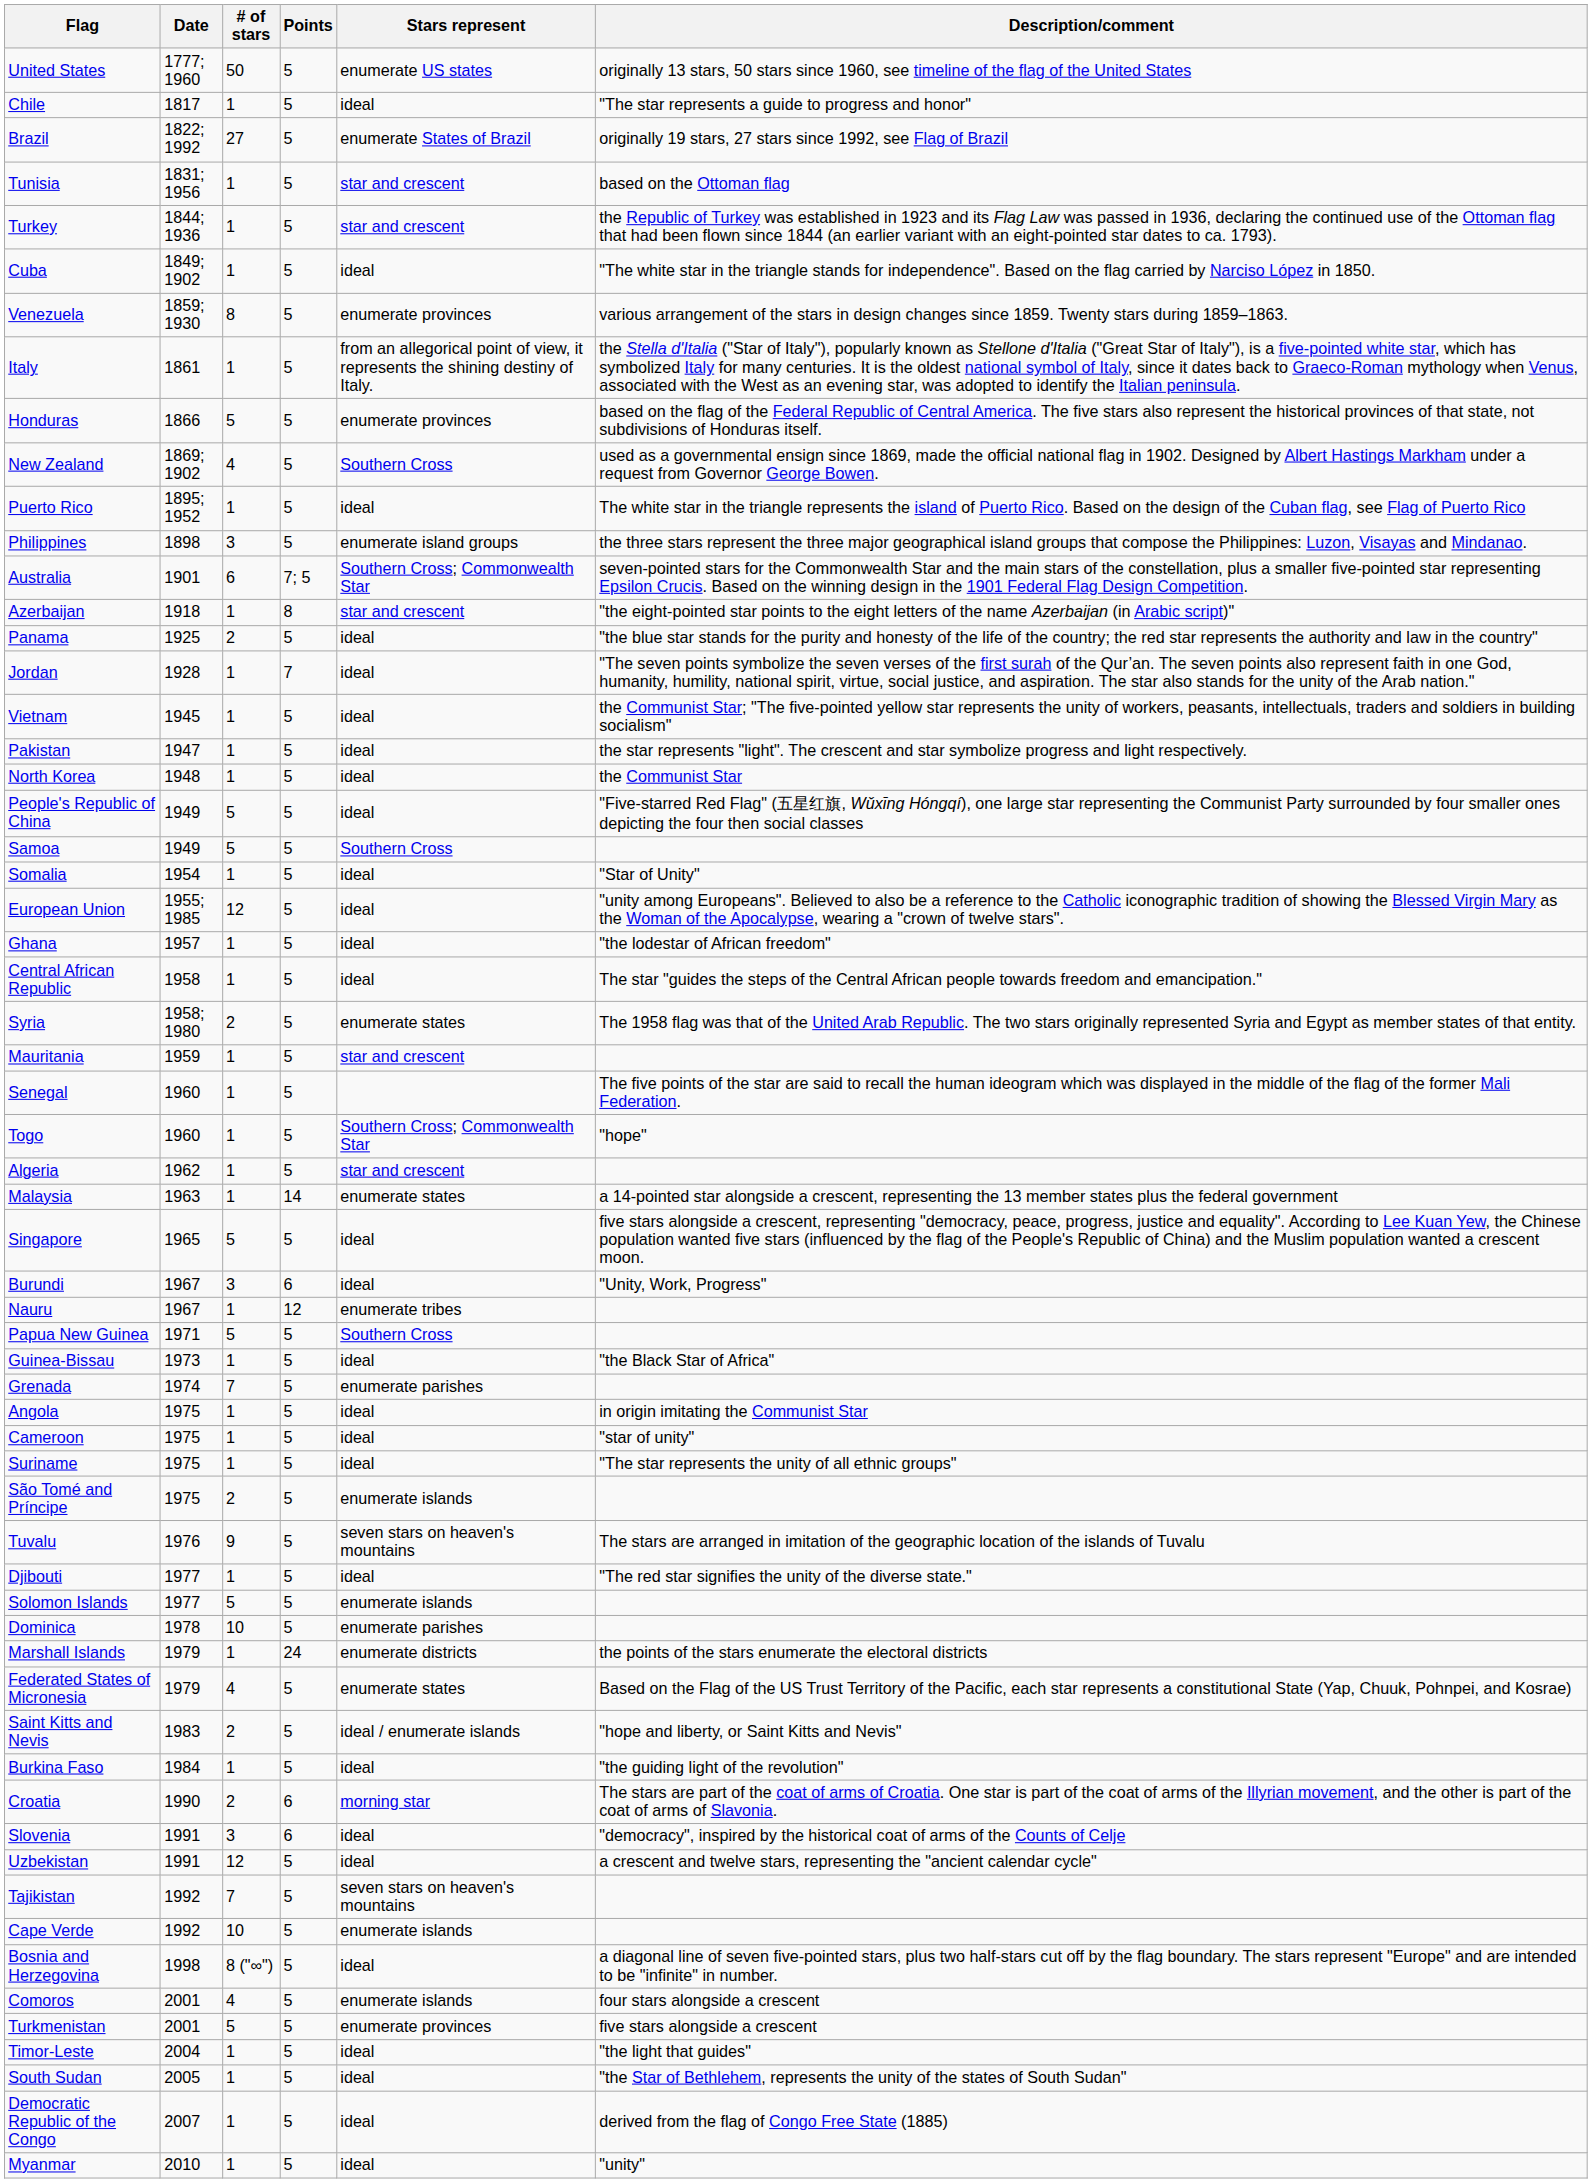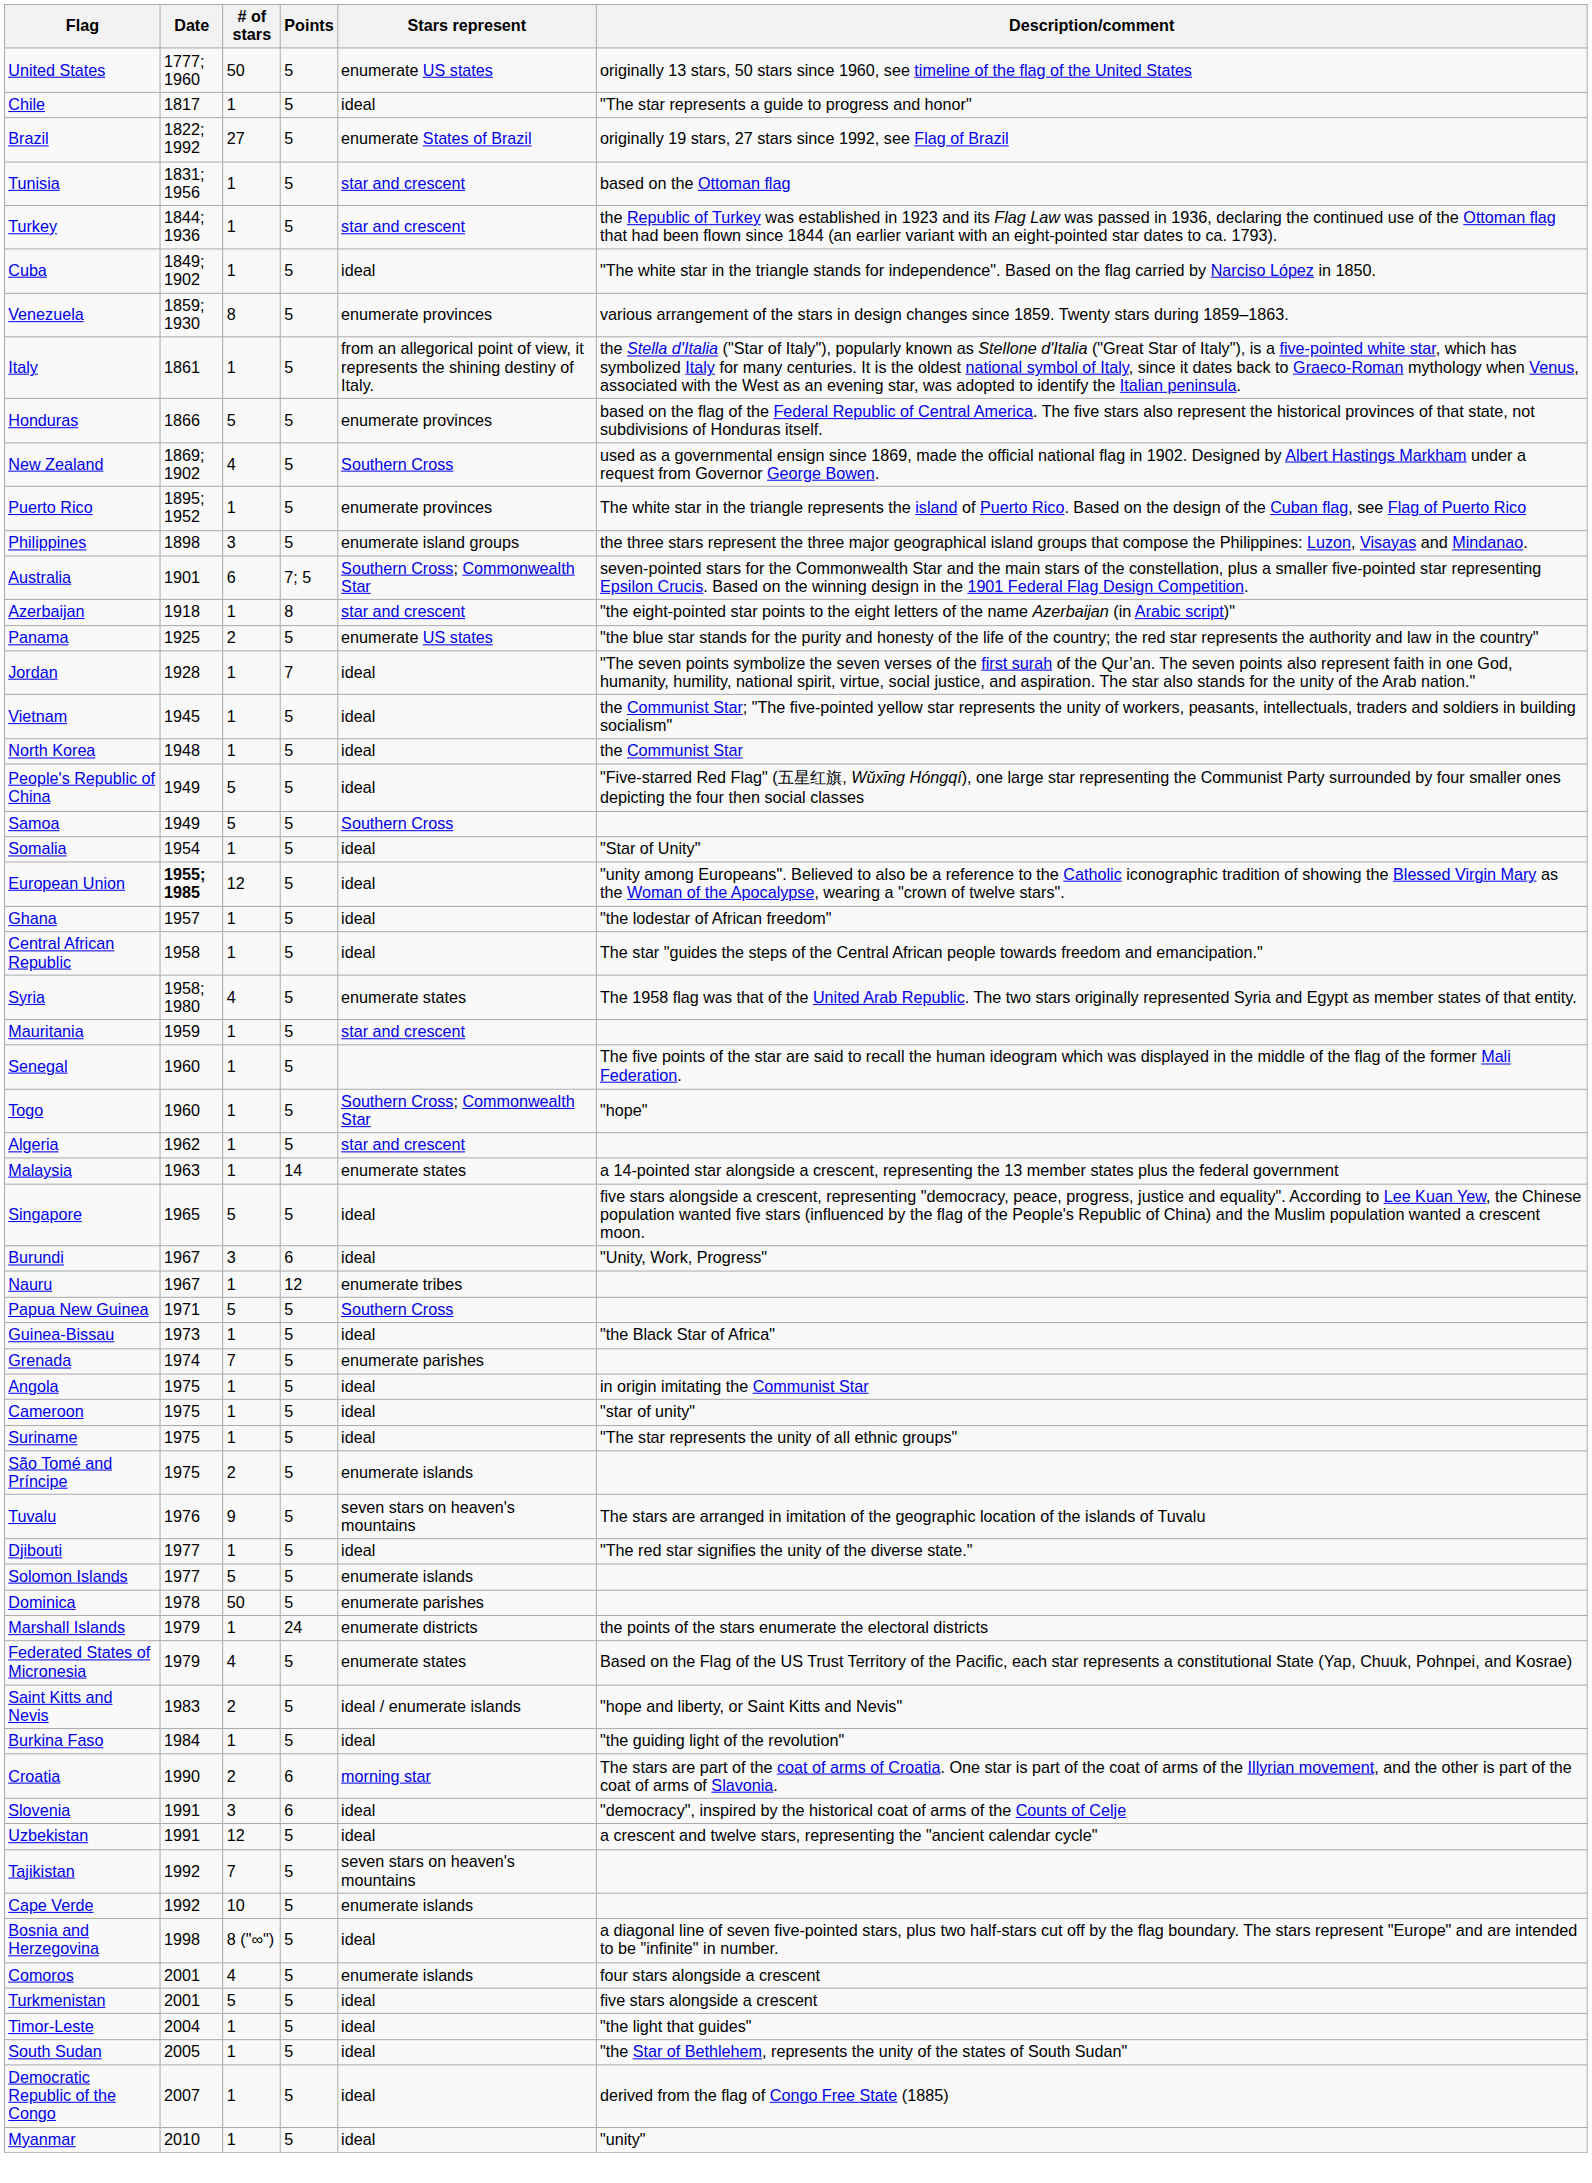Puerto Rico | Stars represent: ideal -> enumerate provinces
Panama | Stars represent: ideal -> enumerate US states
- row: Pakistan | 1947 | 1 | 5 | ideal | the star represents "light". The crescent and star symbolize progress and light respectively.
European Union | Date: normal -> bold
Syria | # of stars: 2 -> 4
Dominica | # of stars: 10 -> 50
Turkmenistan | Stars represent: enumerate provinces -> ideal
